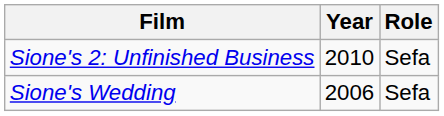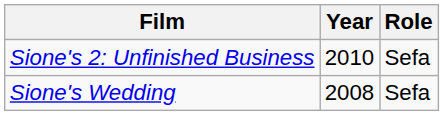Sione's Wedding | Year: 2006 -> 2008
